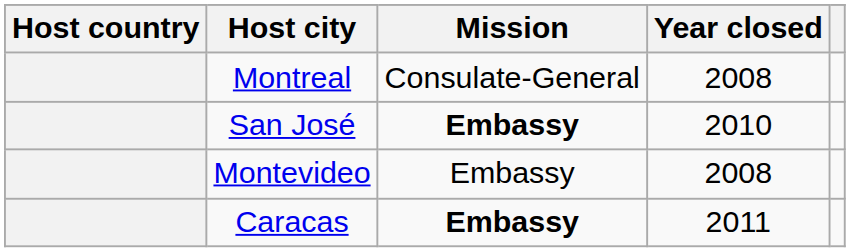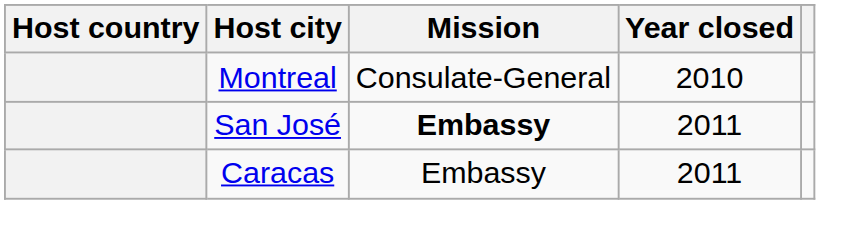Montreal | Year closed: 2008 -> 2010
San José | Year closed: 2010 -> 2011
- row: Montevideo | Embassy | 2008
Caracas | Mission: bold -> normal
